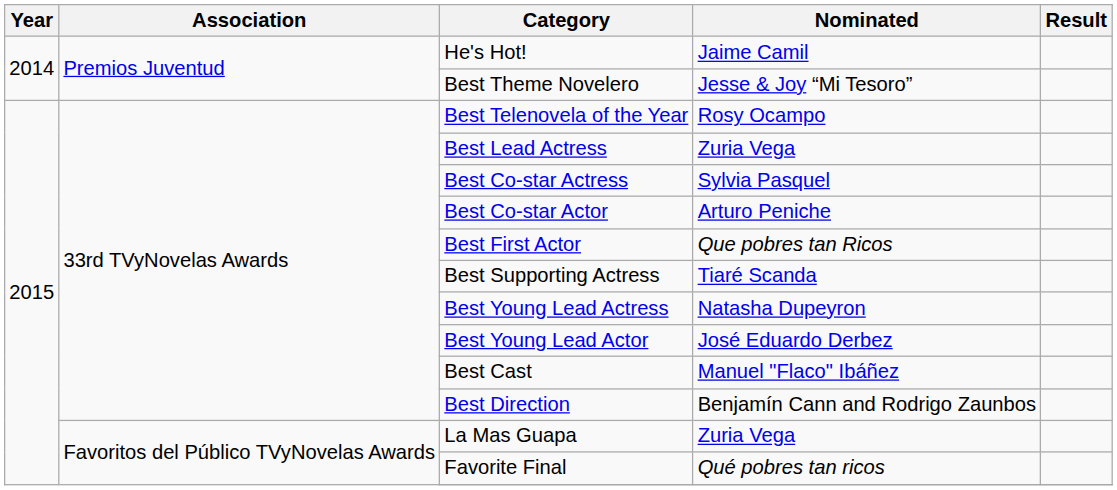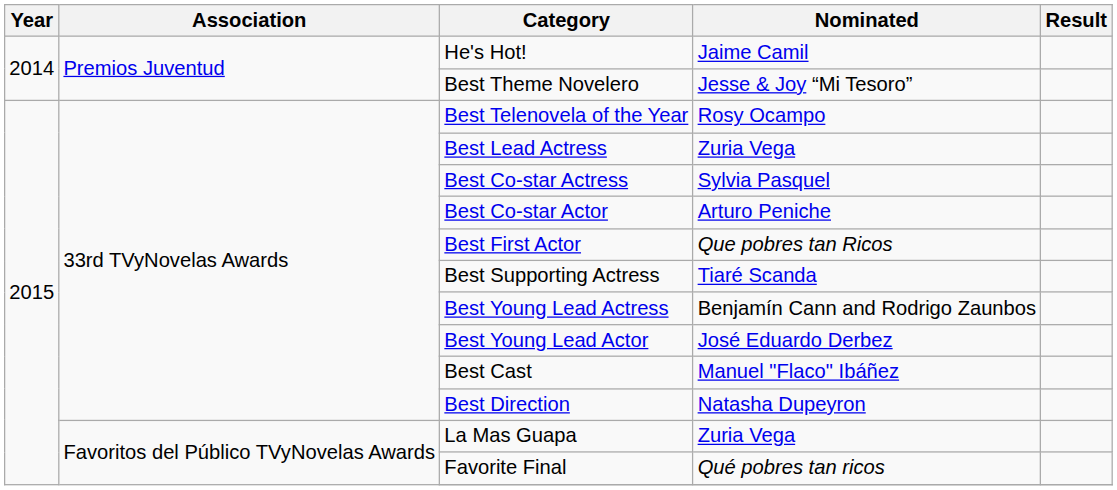Best Young Lead Actress | Nominated: Natasha Dupeyron -> Benjamín Cann and Rodrigo Zaunbos
Best Direction | Nominated: Benjamín Cann and Rodrigo Zaunbos -> Natasha Dupeyron
